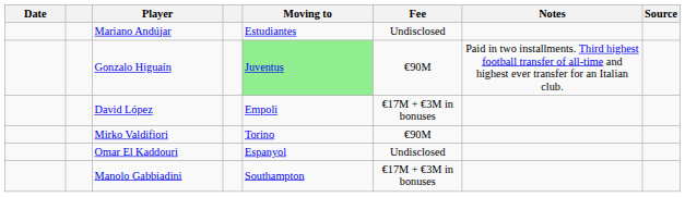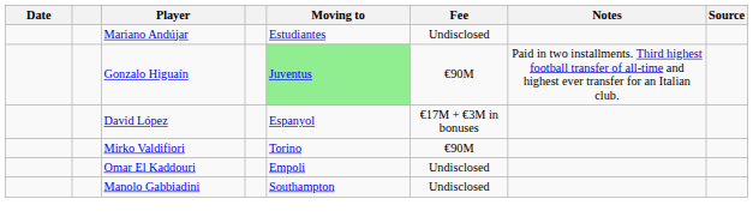David López | Moving to: Empoli -> Espanyol
Omar El Kaddouri | Moving to: Espanyol -> Empoli
Manolo Gabbiadini | Fee: €17M + €3M in bonuses -> Undisclosed
